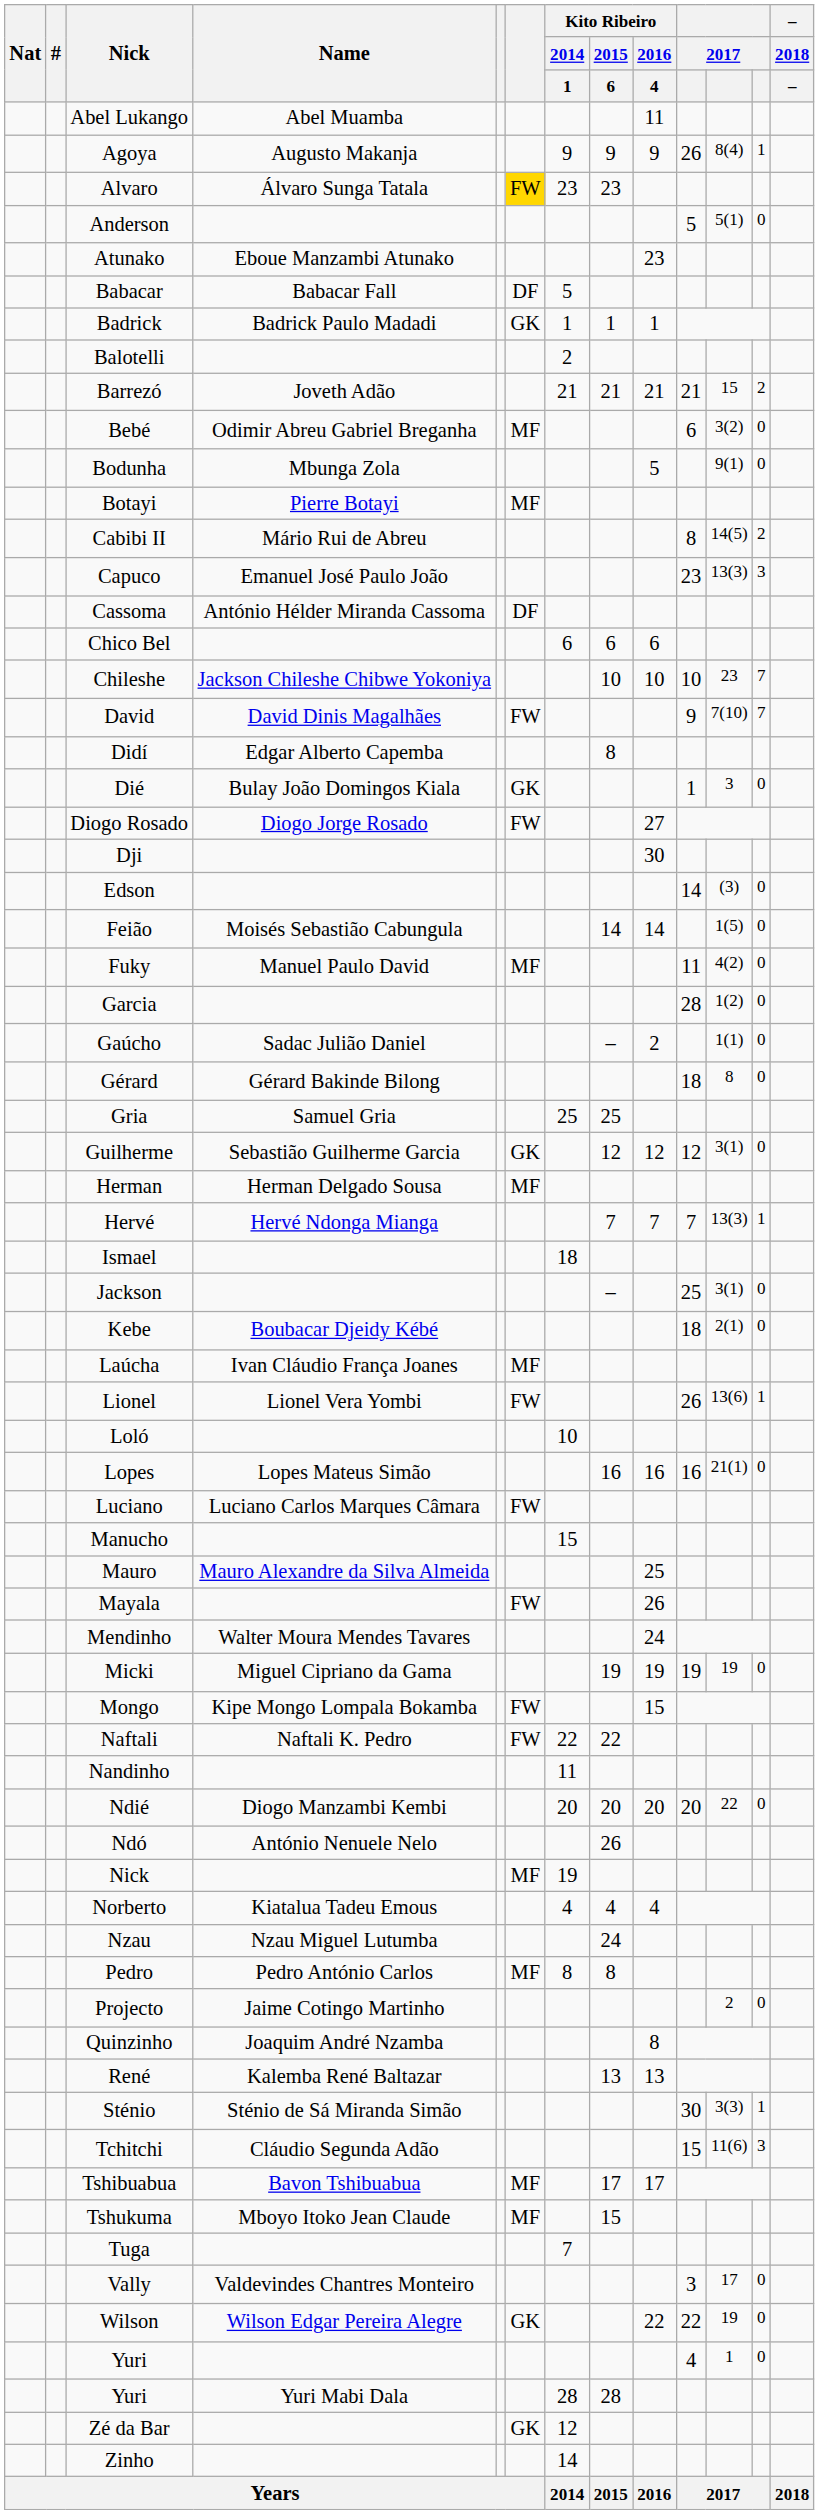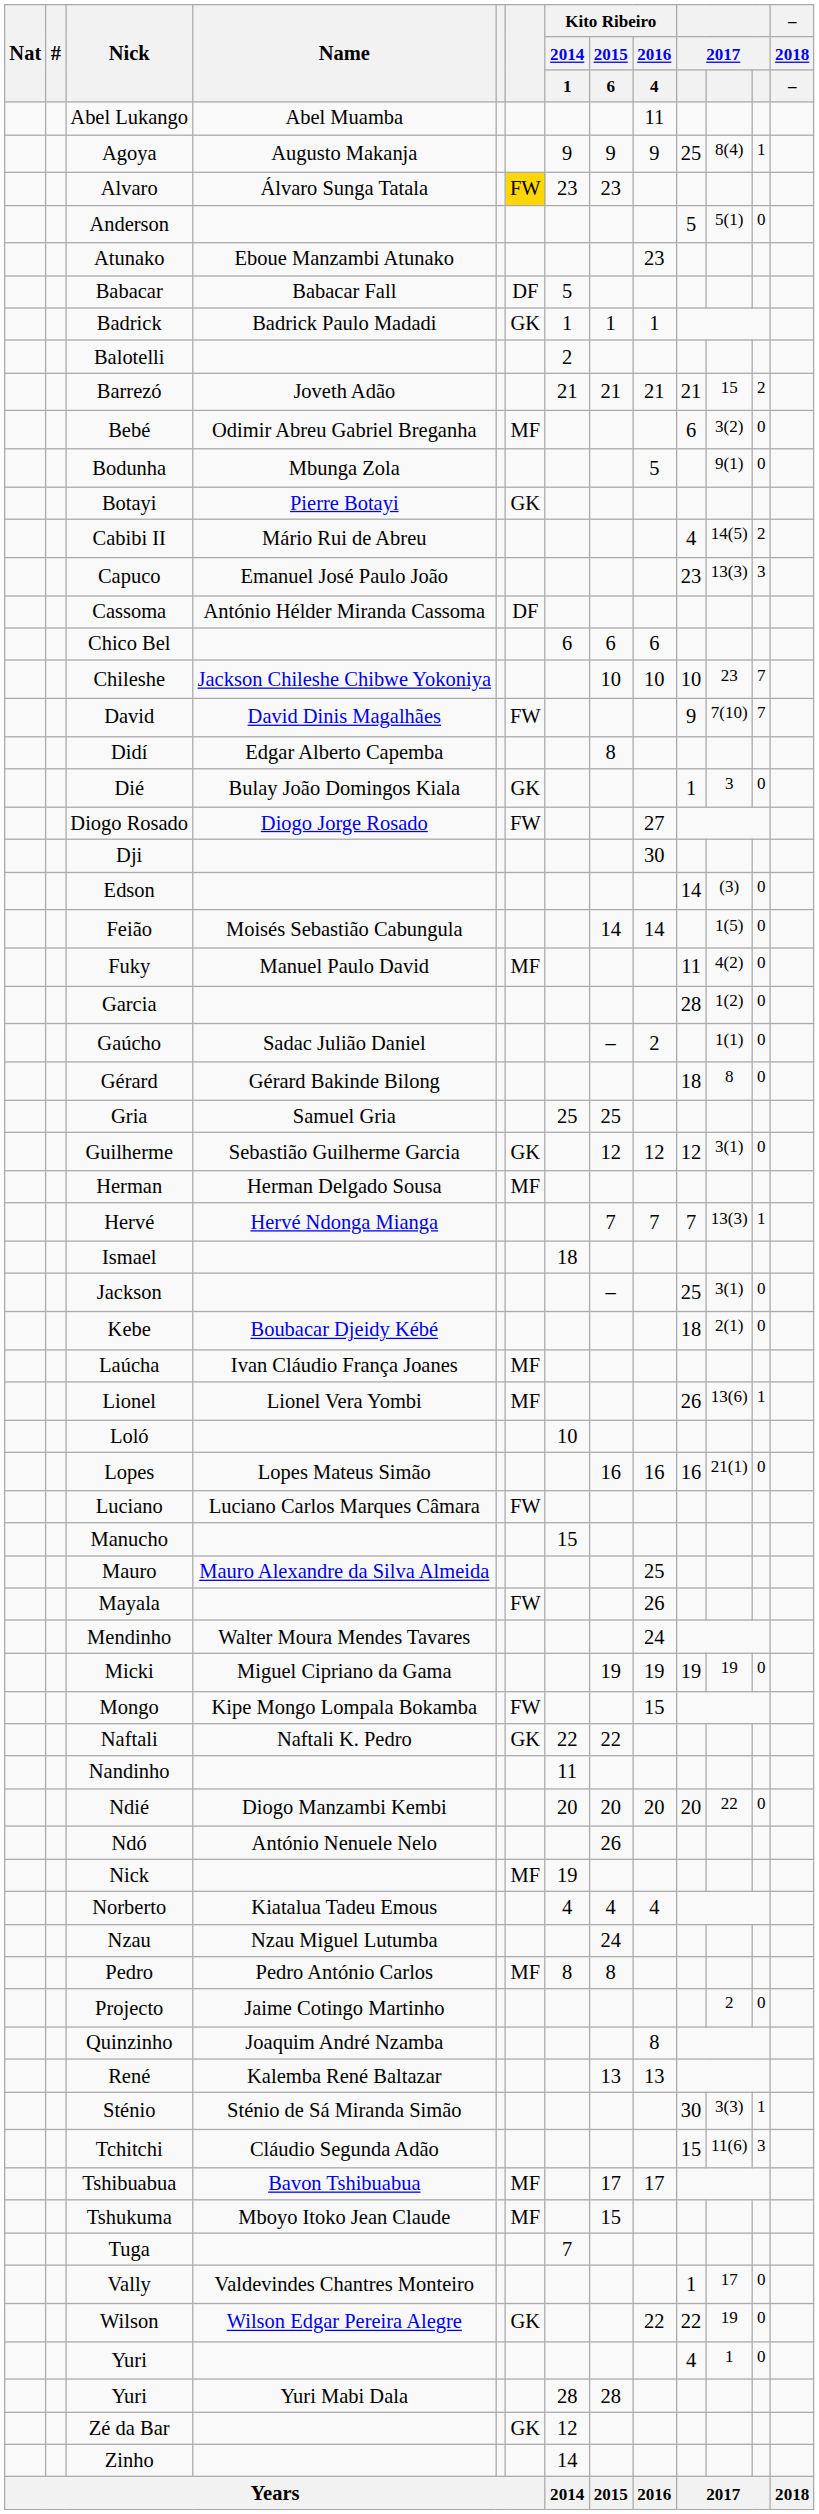Agoya | column 10: 26 -> 25
Botayi | column 6: MF -> GK
Cabibi II | column 10: 8 -> 4
Lionel | column 6: FW -> MF
Naftali | column 6: FW -> GK
Vally | column 10: 3 -> 1
